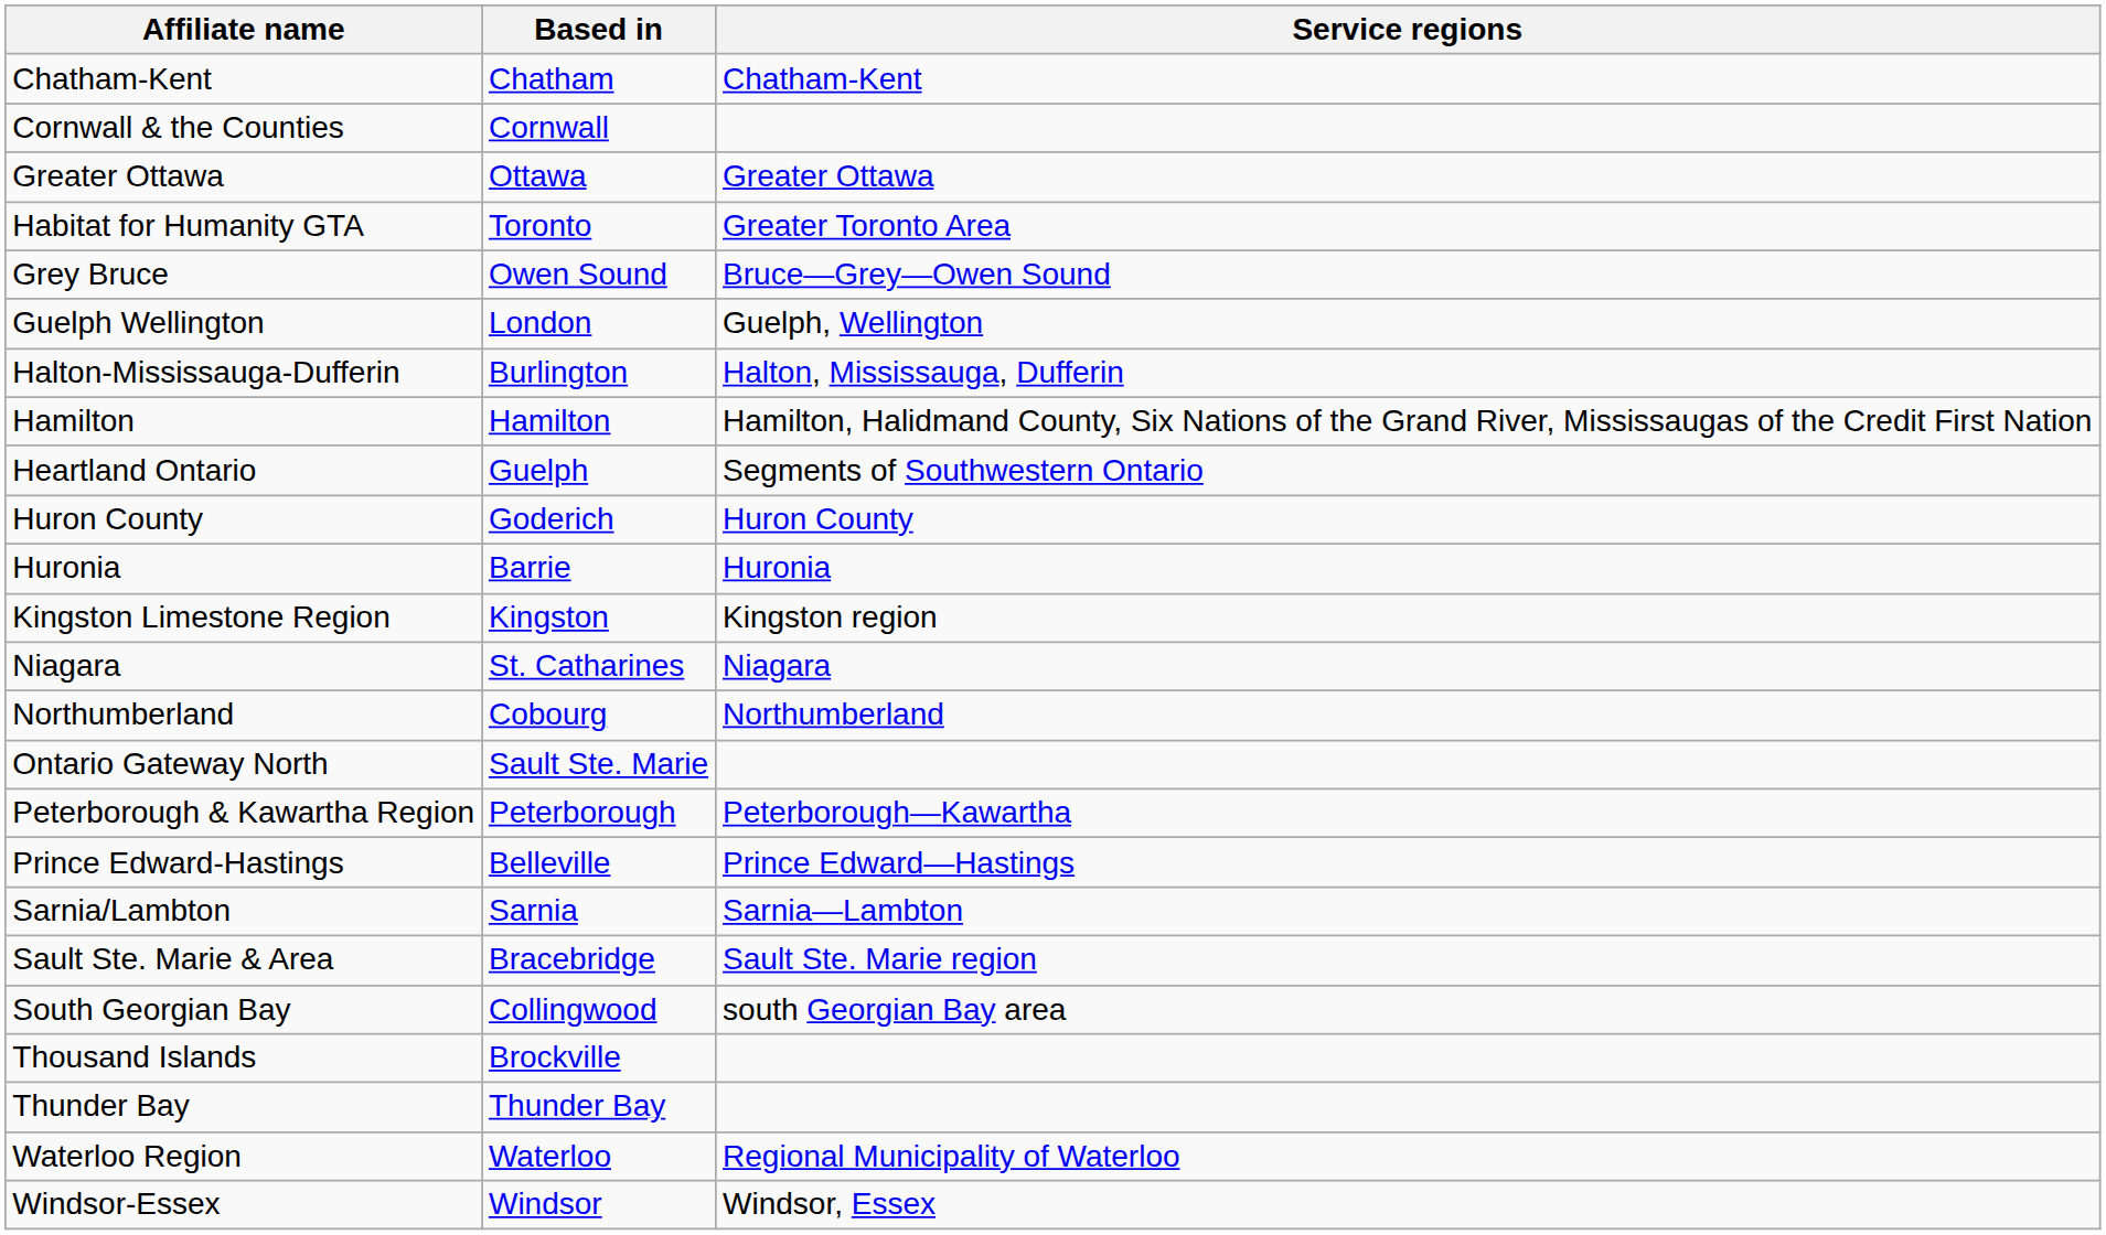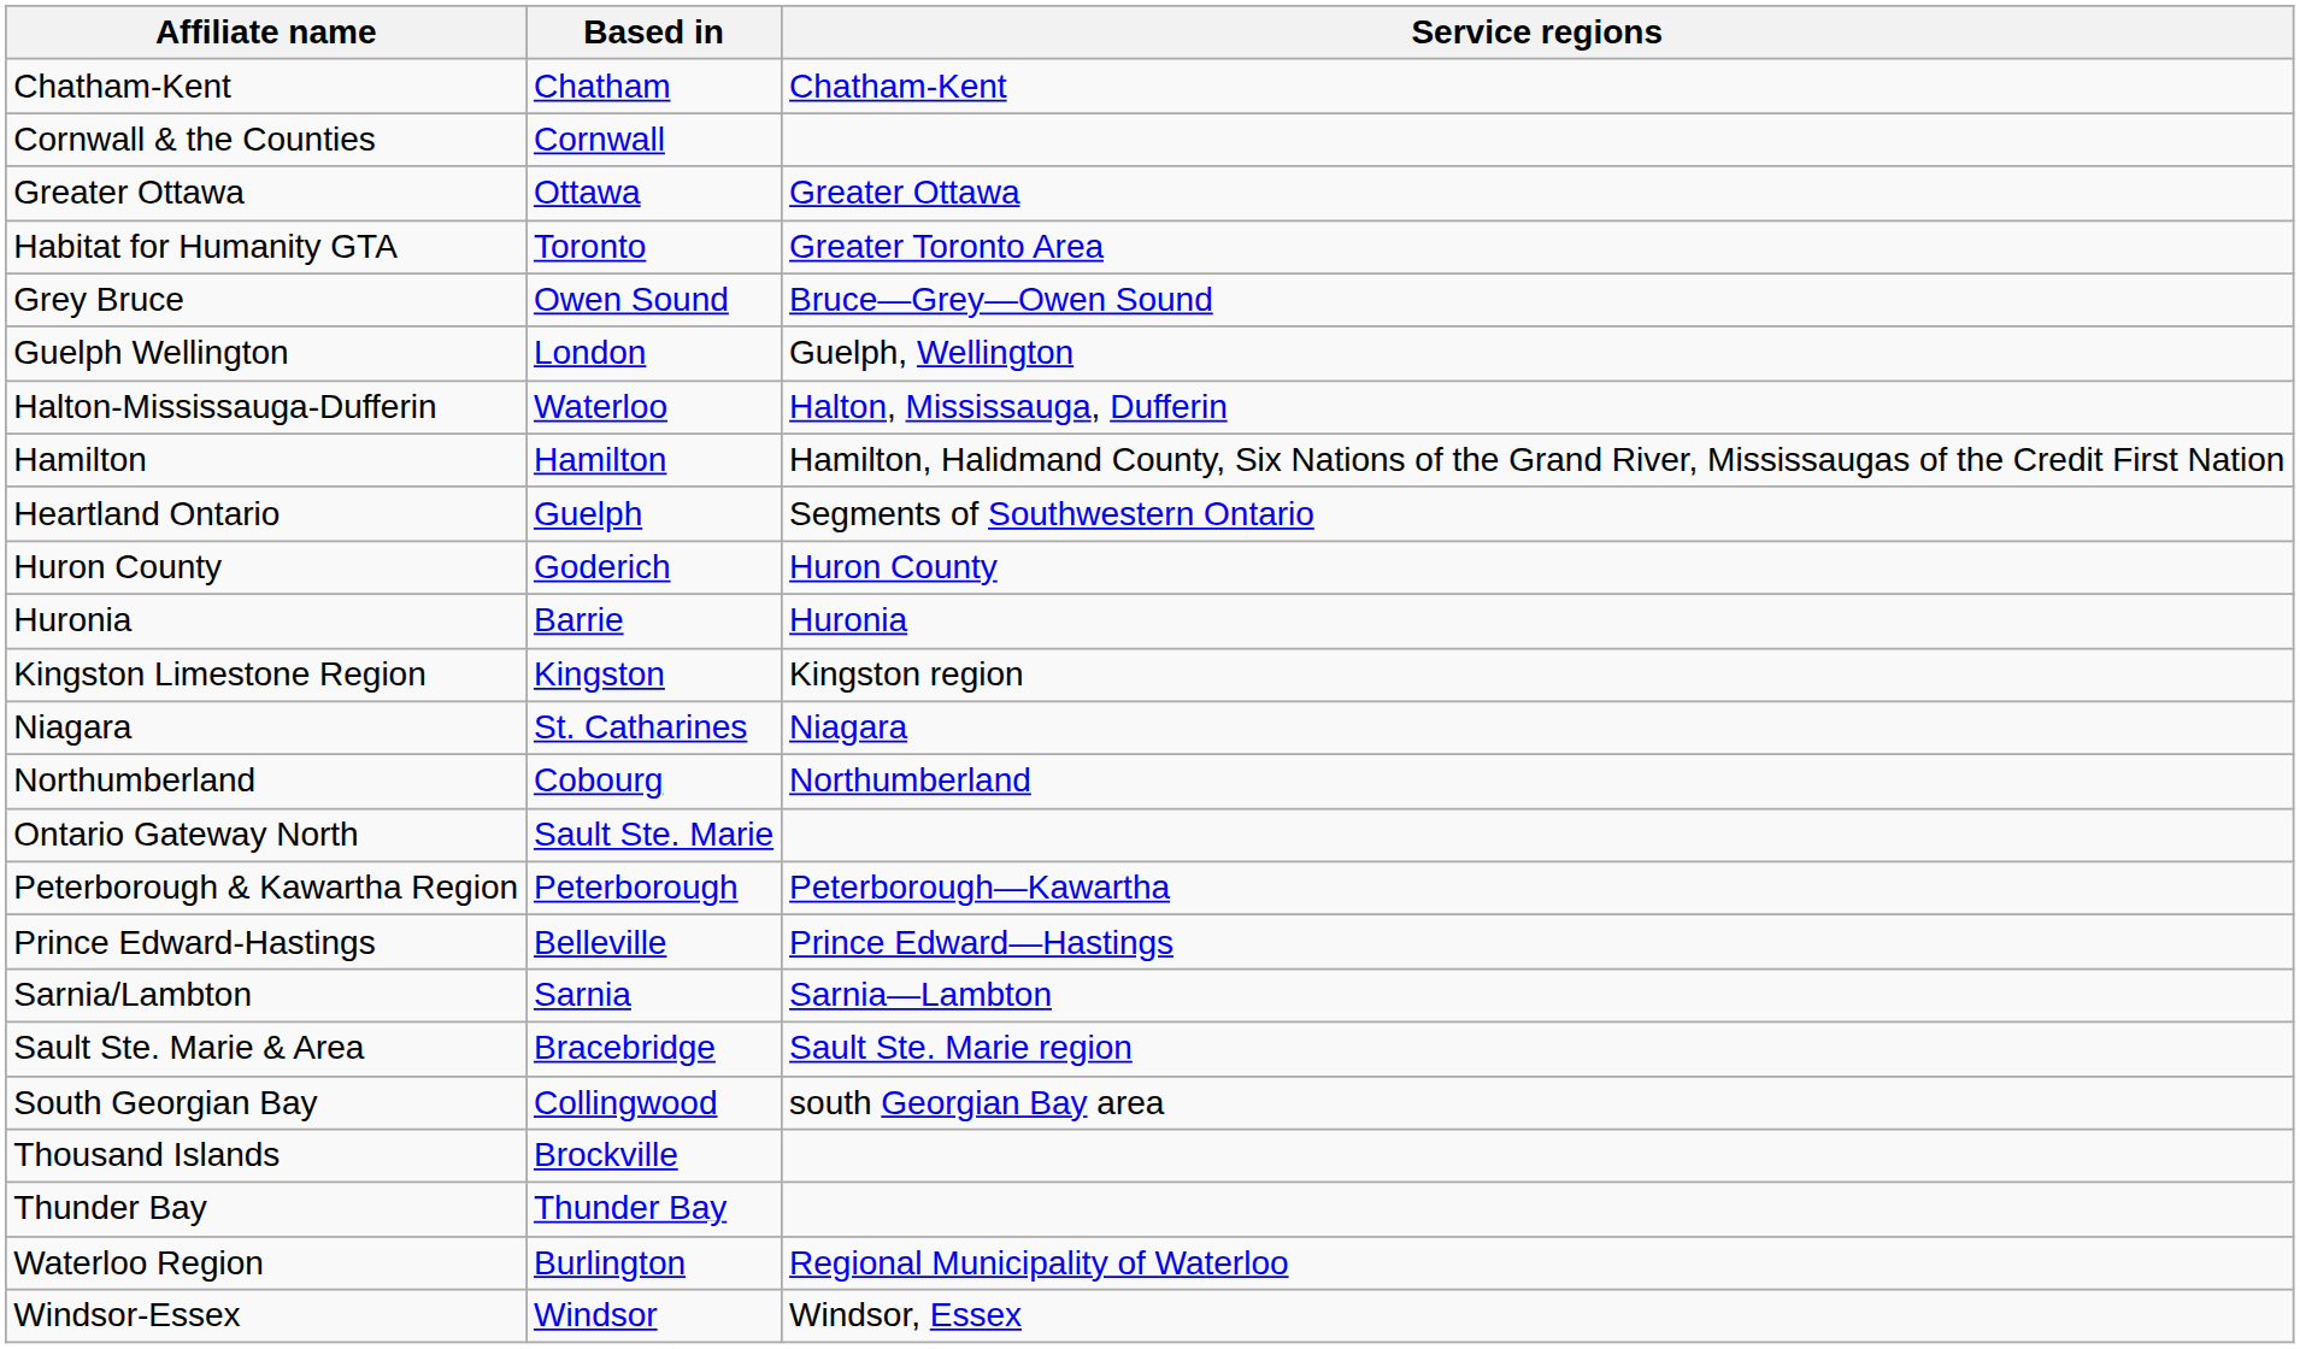Halton-Mississauga-Dufferin | Based in: Burlington -> Waterloo
Waterloo Region | Based in: Waterloo -> Burlington
